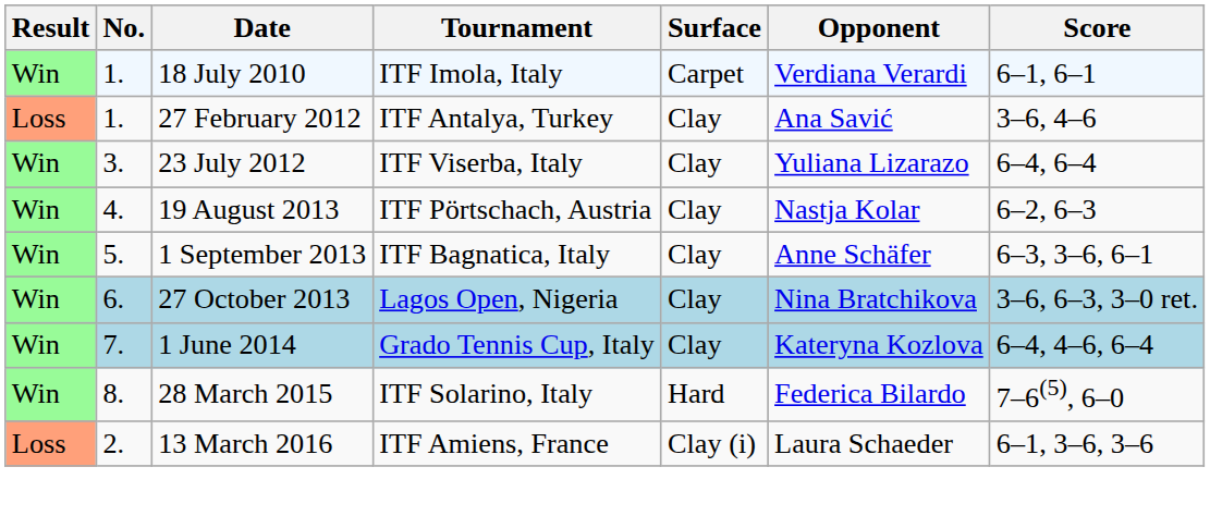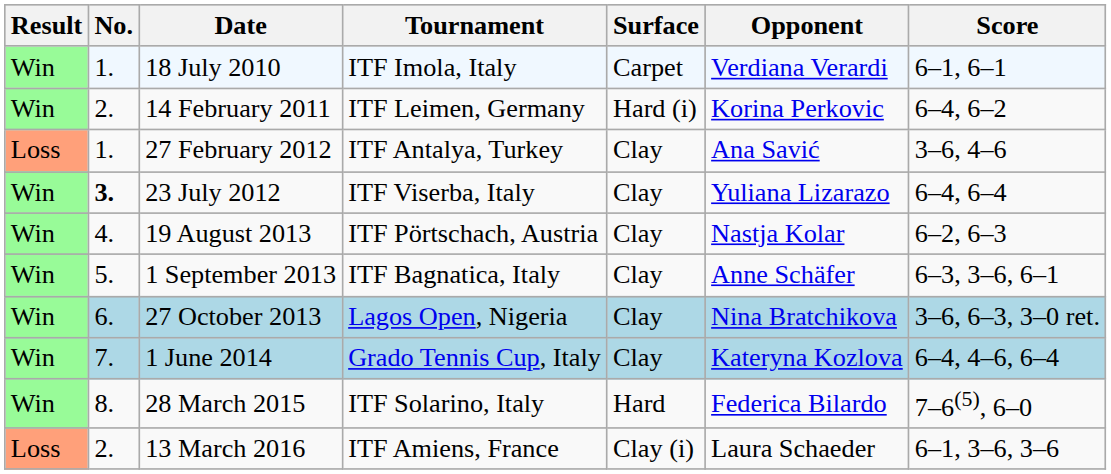+ row: Win | 2. | 14 February 2011 | ITF Leimen, Germany | Hard (i) | Korina Perkovic | 6–4, 6–2
23 July 2012 | No.: normal -> bold
